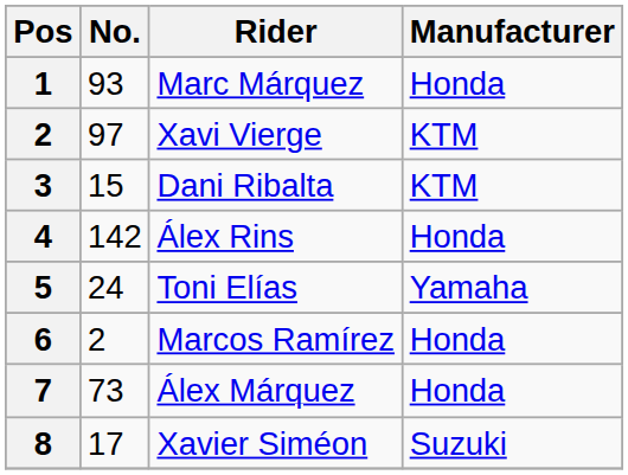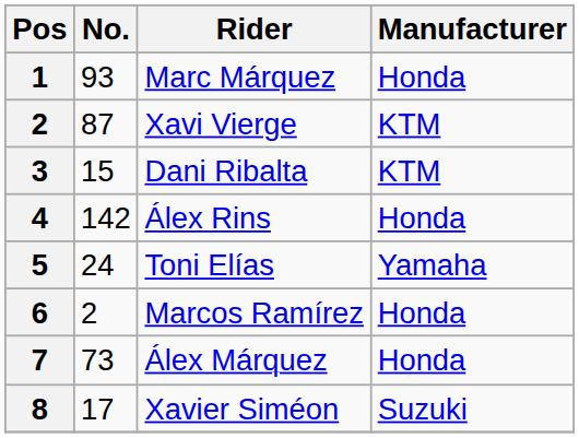Xavi Vierge | No.: 97 -> 87
